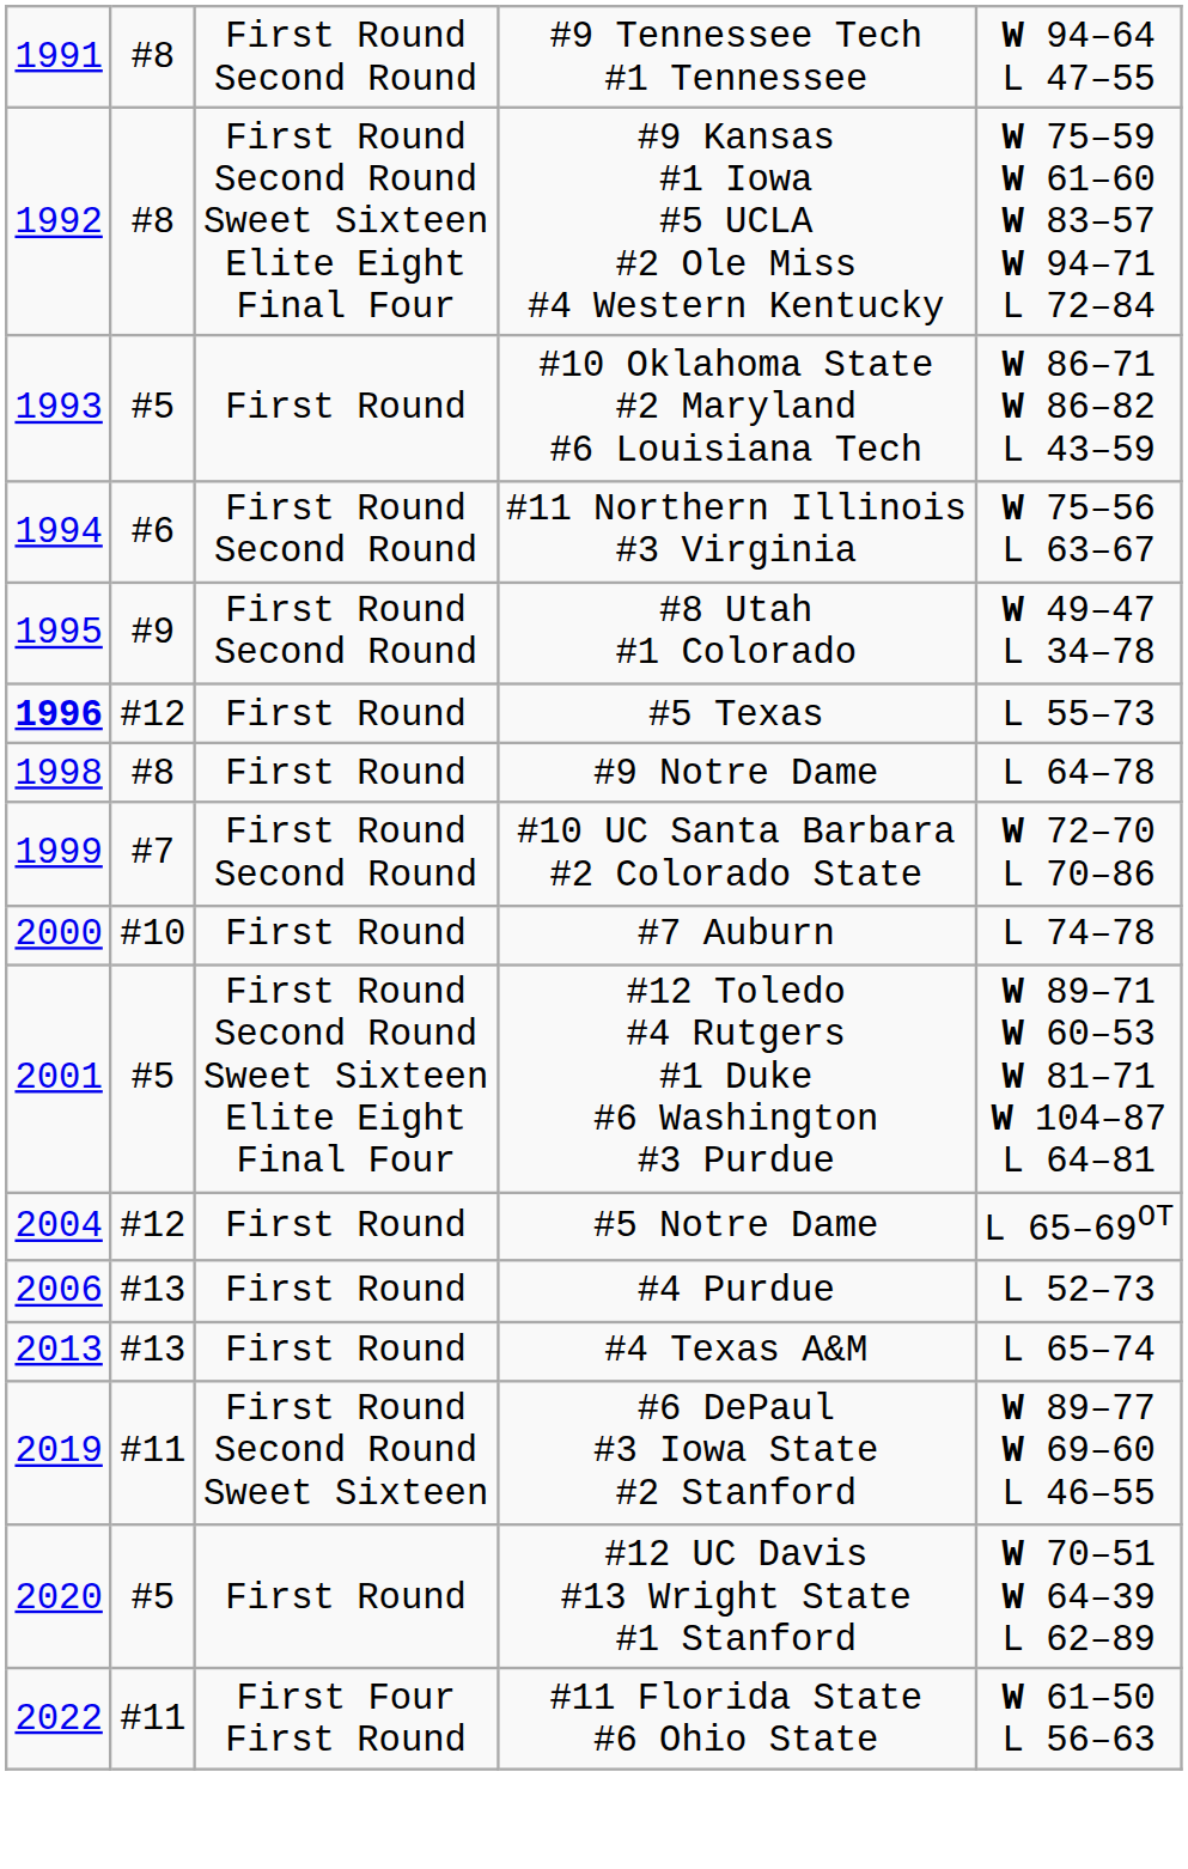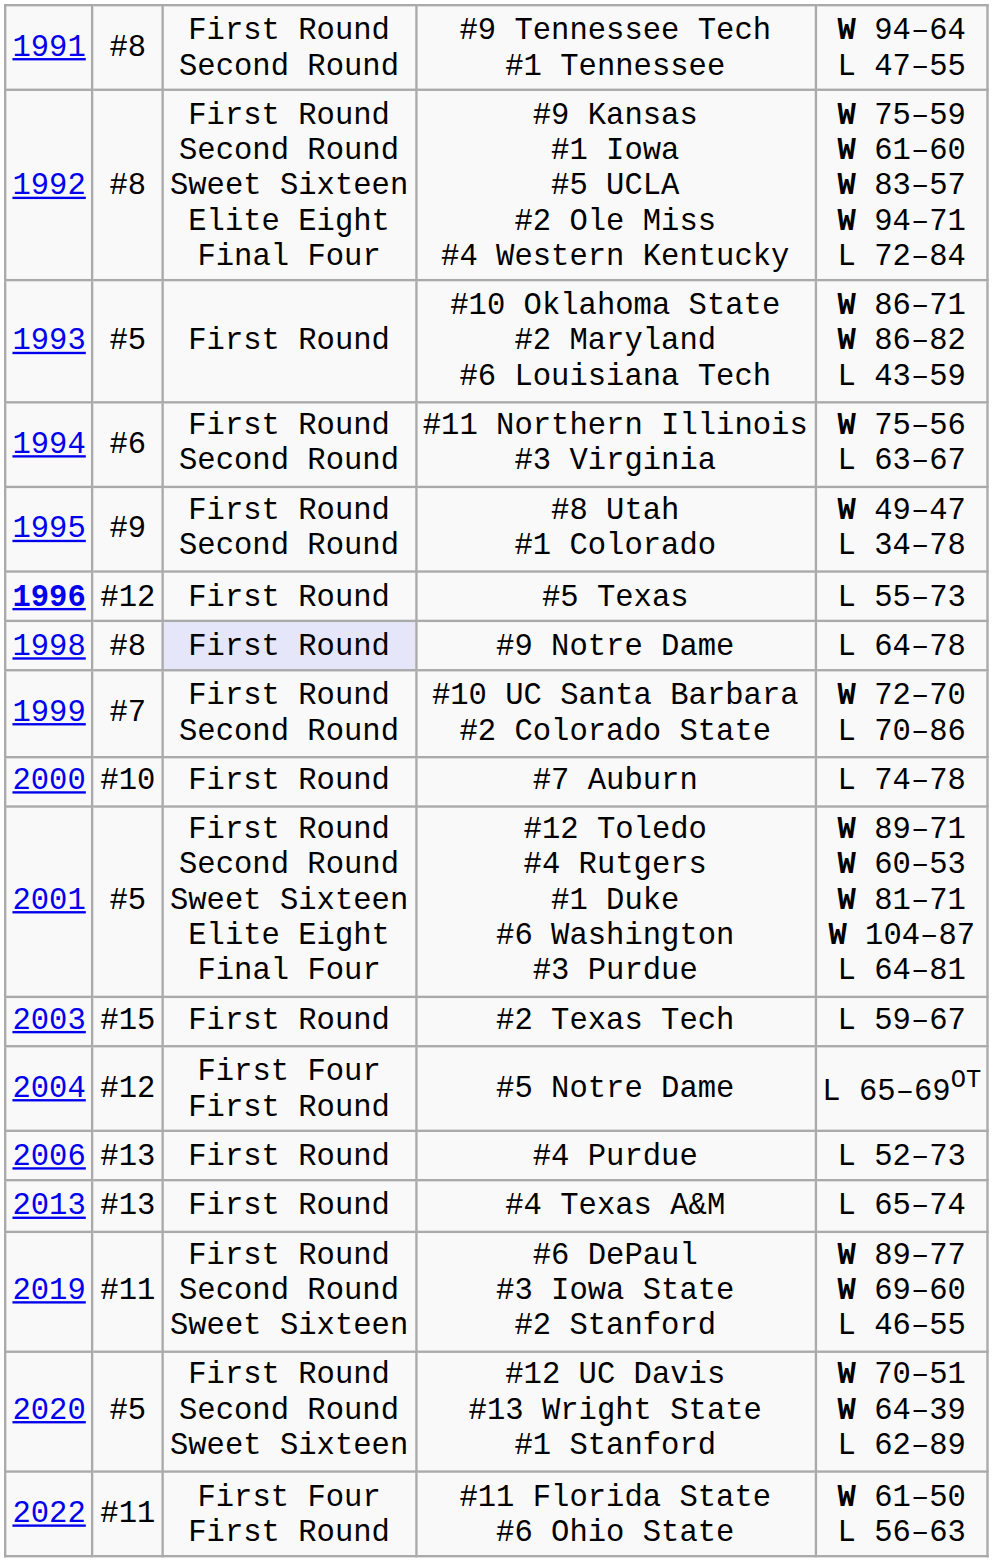#9 Notre Dame | column 3: no background -> lavender background
+ row: 2003 | #15 | First Round | #2 Texas Tech | L 59–67
#5 Notre Dame | column 3: First Round -> First Four First Round
#12 UC Davis #13 Wright State #1 Stanford | column 3: First Round -> First Round Second Round Sweet Sixteen
